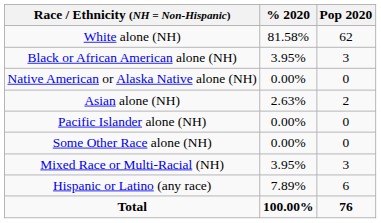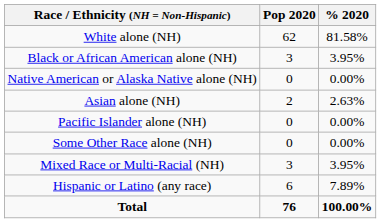columns swapped: Pop 2020 <-> % 2020
